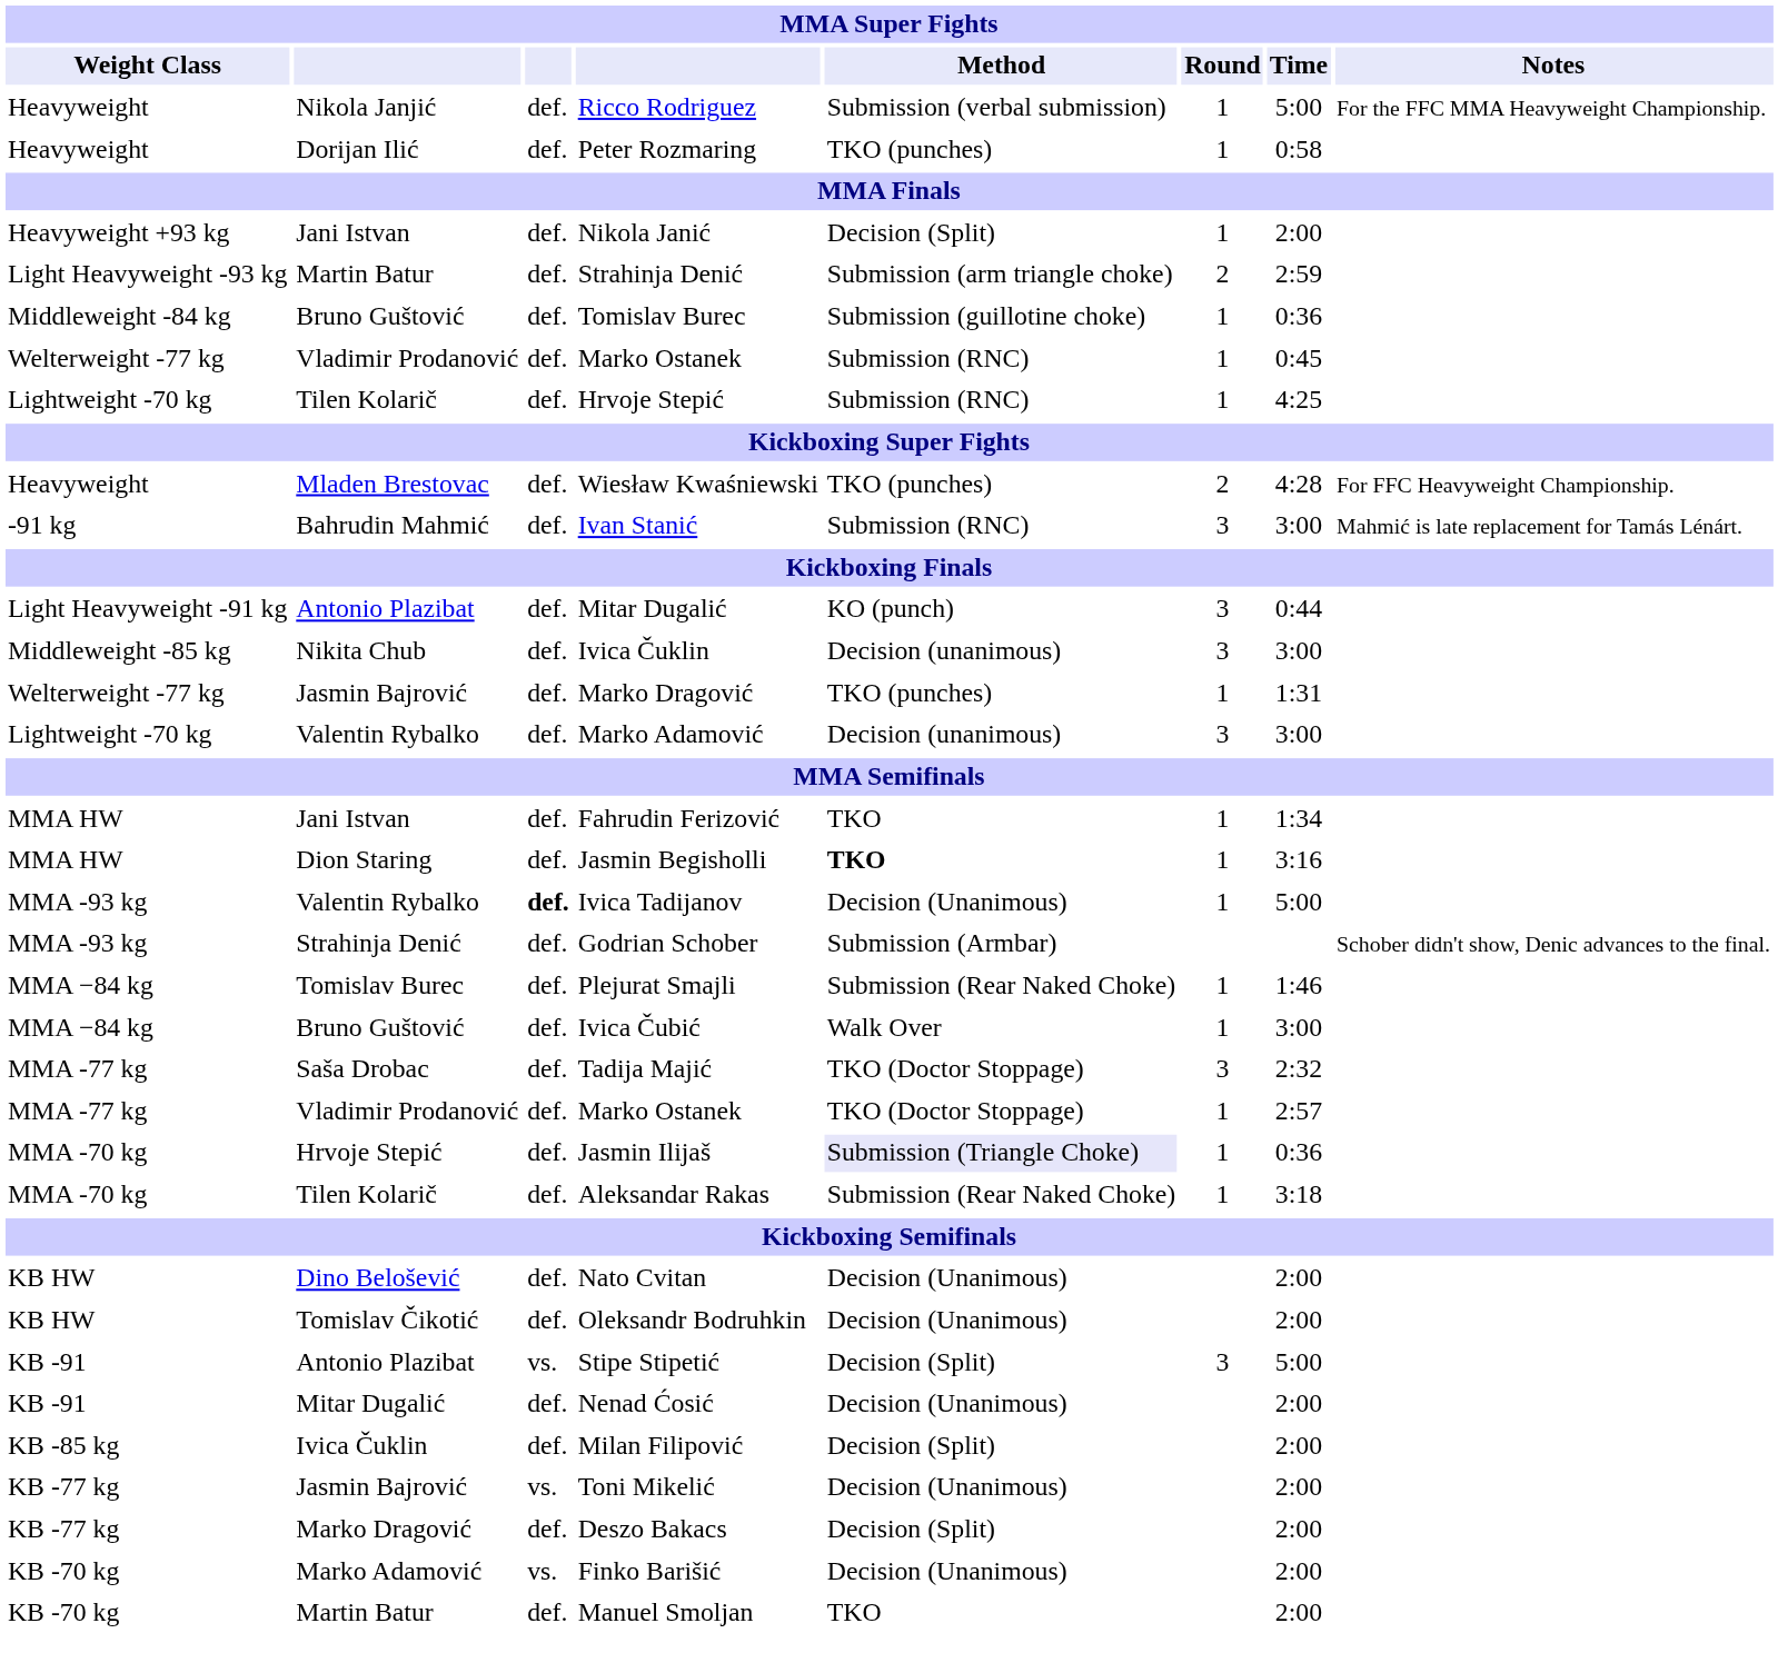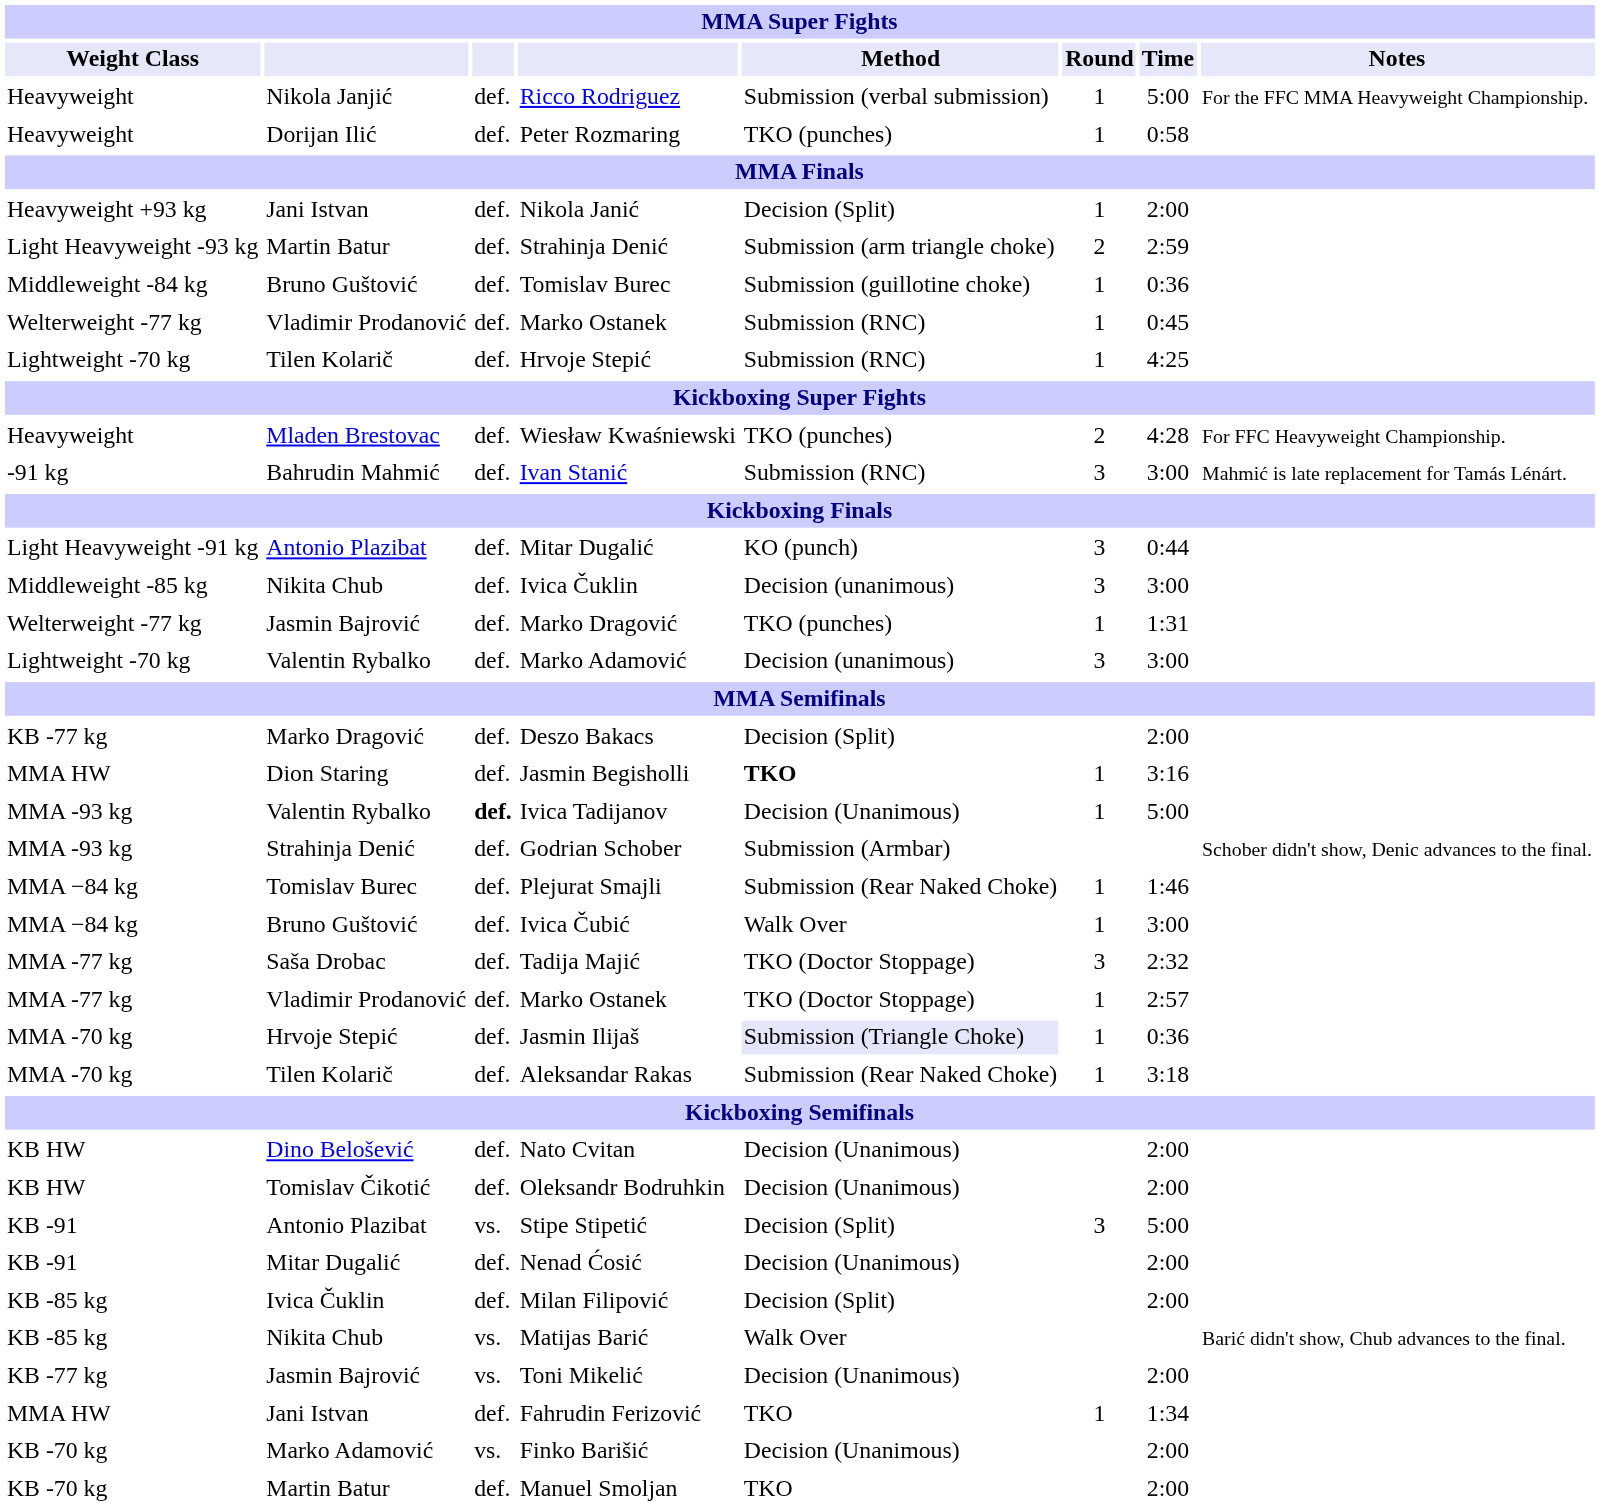rows swapped: Fahrudin Ferizović <-> Deszo Bakacs
+ row: KB -85 kg | Nikita Chub | vs. | Matijas Barić | Walk Over | Barić didn't show, Chub advances to the final.
